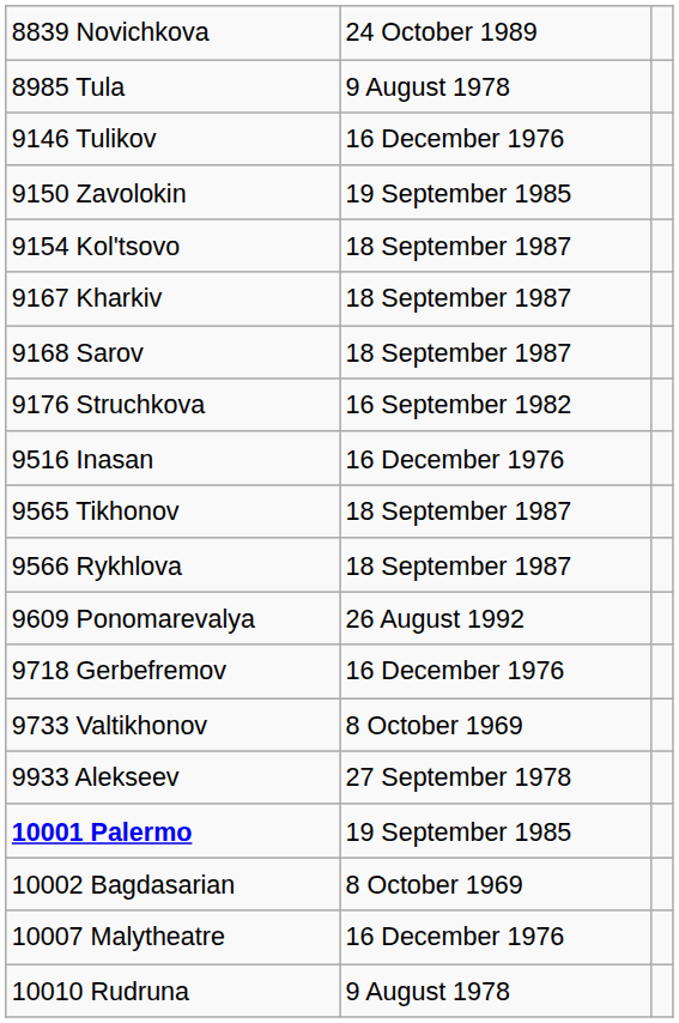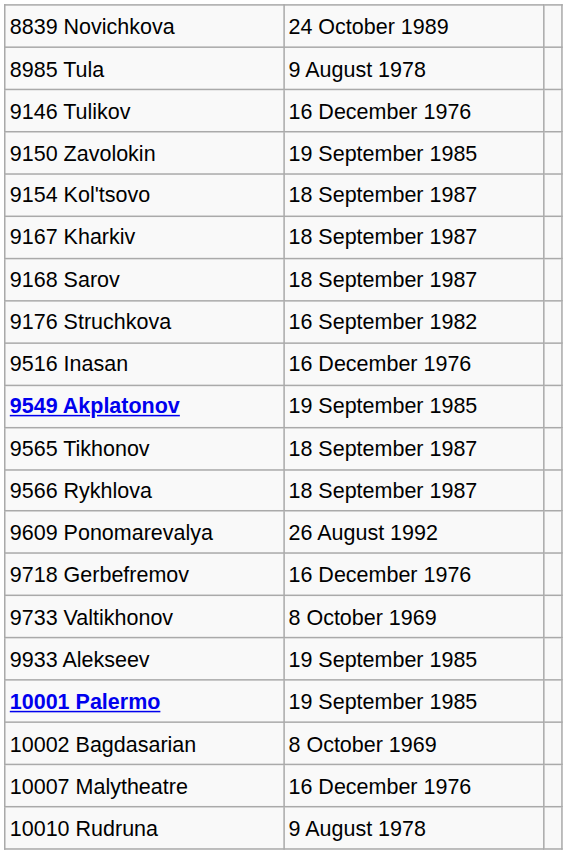+ row: 9549 Akplatonov | 19 September 1985
9933 Alekseev | column 2: 27 September 1978 -> 19 September 1985
